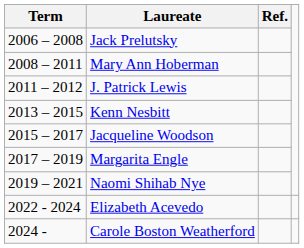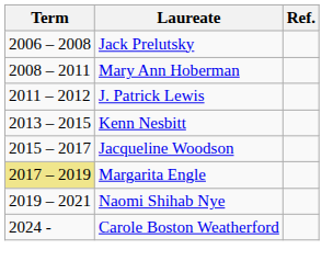Margarita Engle | Term: no background -> khaki background
- row: 2022 - 2024 | Elizabeth Acevedo
